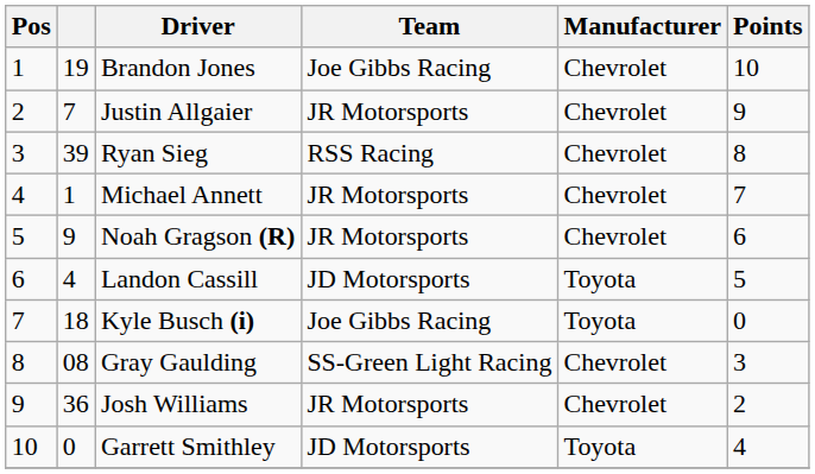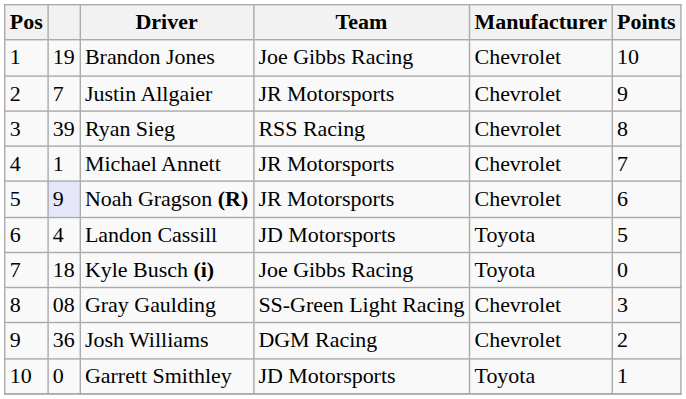Noah Gragson (R) | column 2: no background -> lavender background
Josh Williams | Team: JR Motorsports -> DGM Racing
Garrett Smithley | Points: 4 -> 1
